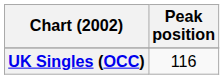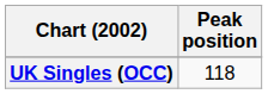UK Singles (OCC) | Peak position: 116 -> 118
